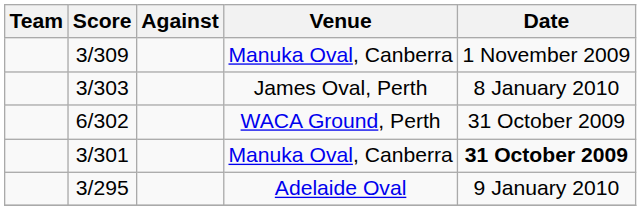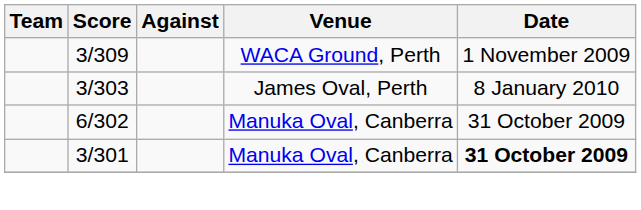3/309 | Venue: Manuka Oval, Canberra -> WACA Ground, Perth
6/302 | Venue: WACA Ground, Perth -> Manuka Oval, Canberra
- row: 3/295 | Adelaide Oval | 9 January 2010
